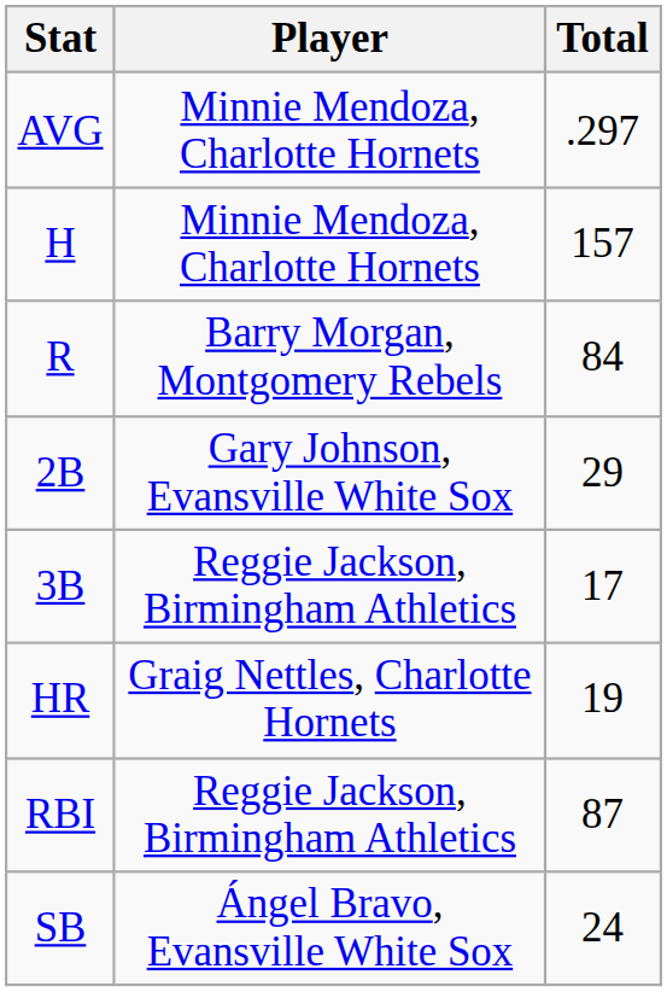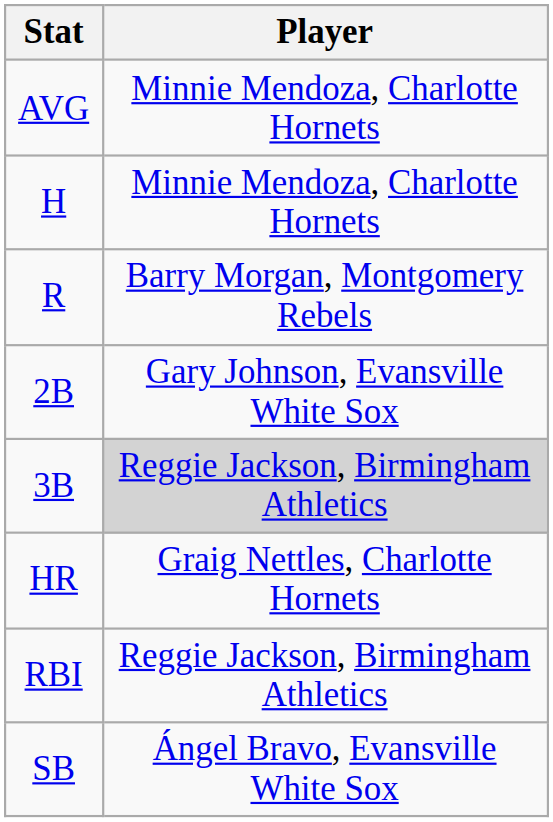- column: Total | .297 | 157 | 84 | 29 | 17 | 19 | 87 | 24
3B | Player: no background -> lightgrey background
